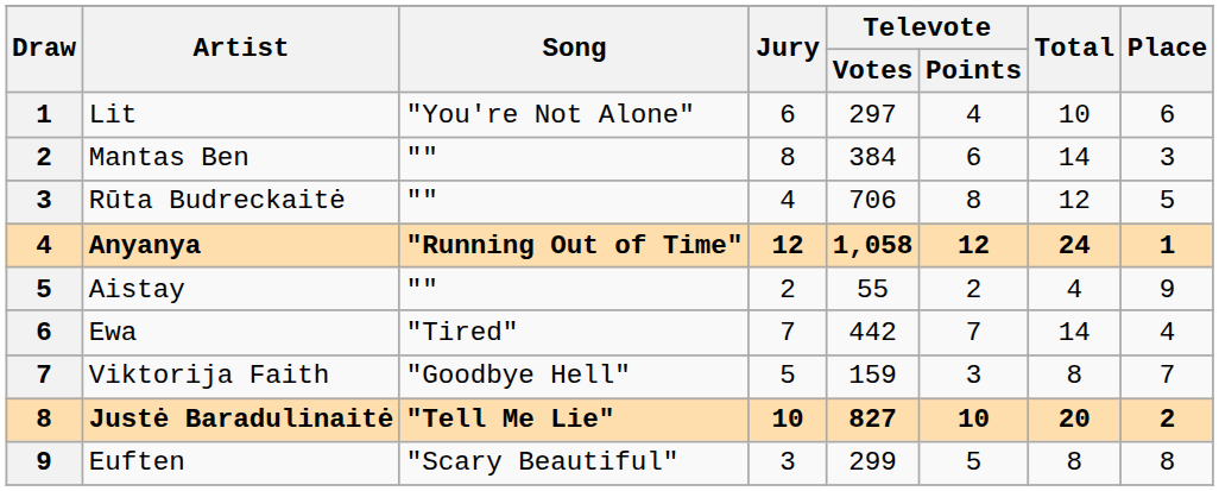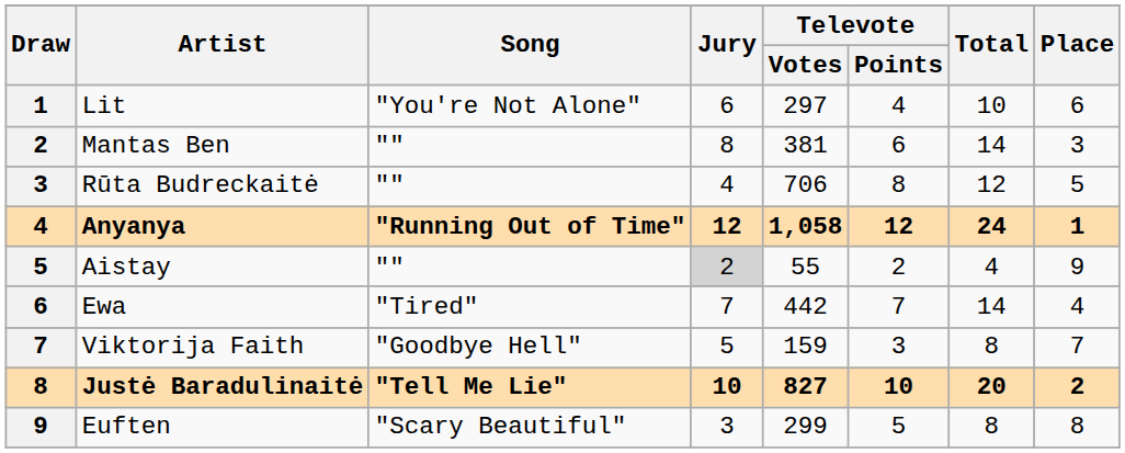Mantas Ben | Televote / Votes: 384 -> 381
Aistay | Jury: no background -> lightgrey background
